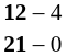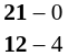rows swapped: 12 – 4 <-> 21 – 0
